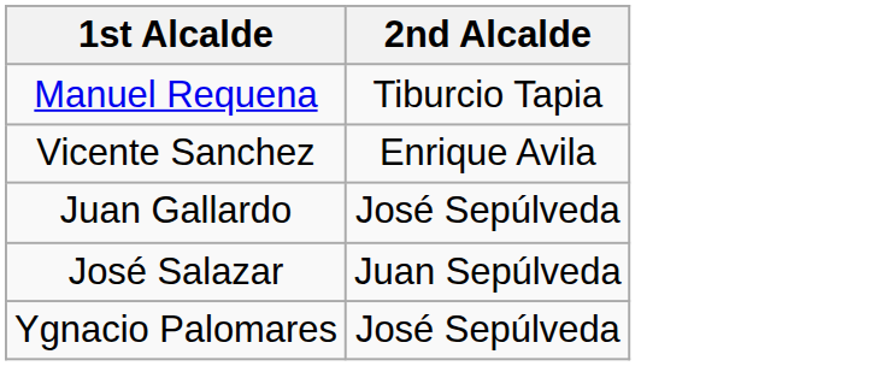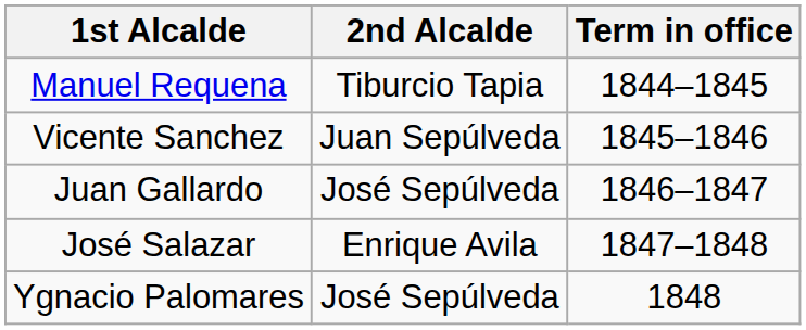+ column: Term in office | 1844–1845 | 1845–1846 | 1846–1847 | 1847–1848 | 1848
Vicente Sanchez | 2nd Alcalde: Enrique Avila -> Juan Sepúlveda
José Salazar | 2nd Alcalde: Juan Sepúlveda -> Enrique Avila
